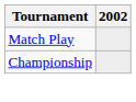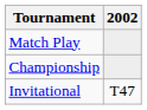+ row: Invitational | T47
